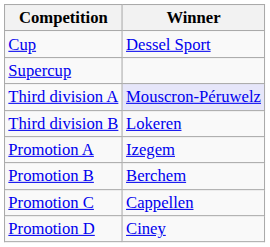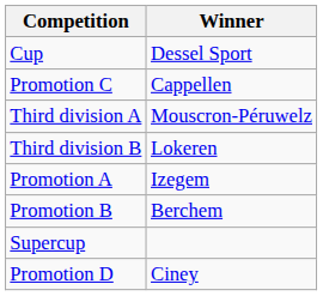rows swapped: Supercup <-> Promotion C
Third division A | Winner: lavender background -> no background
